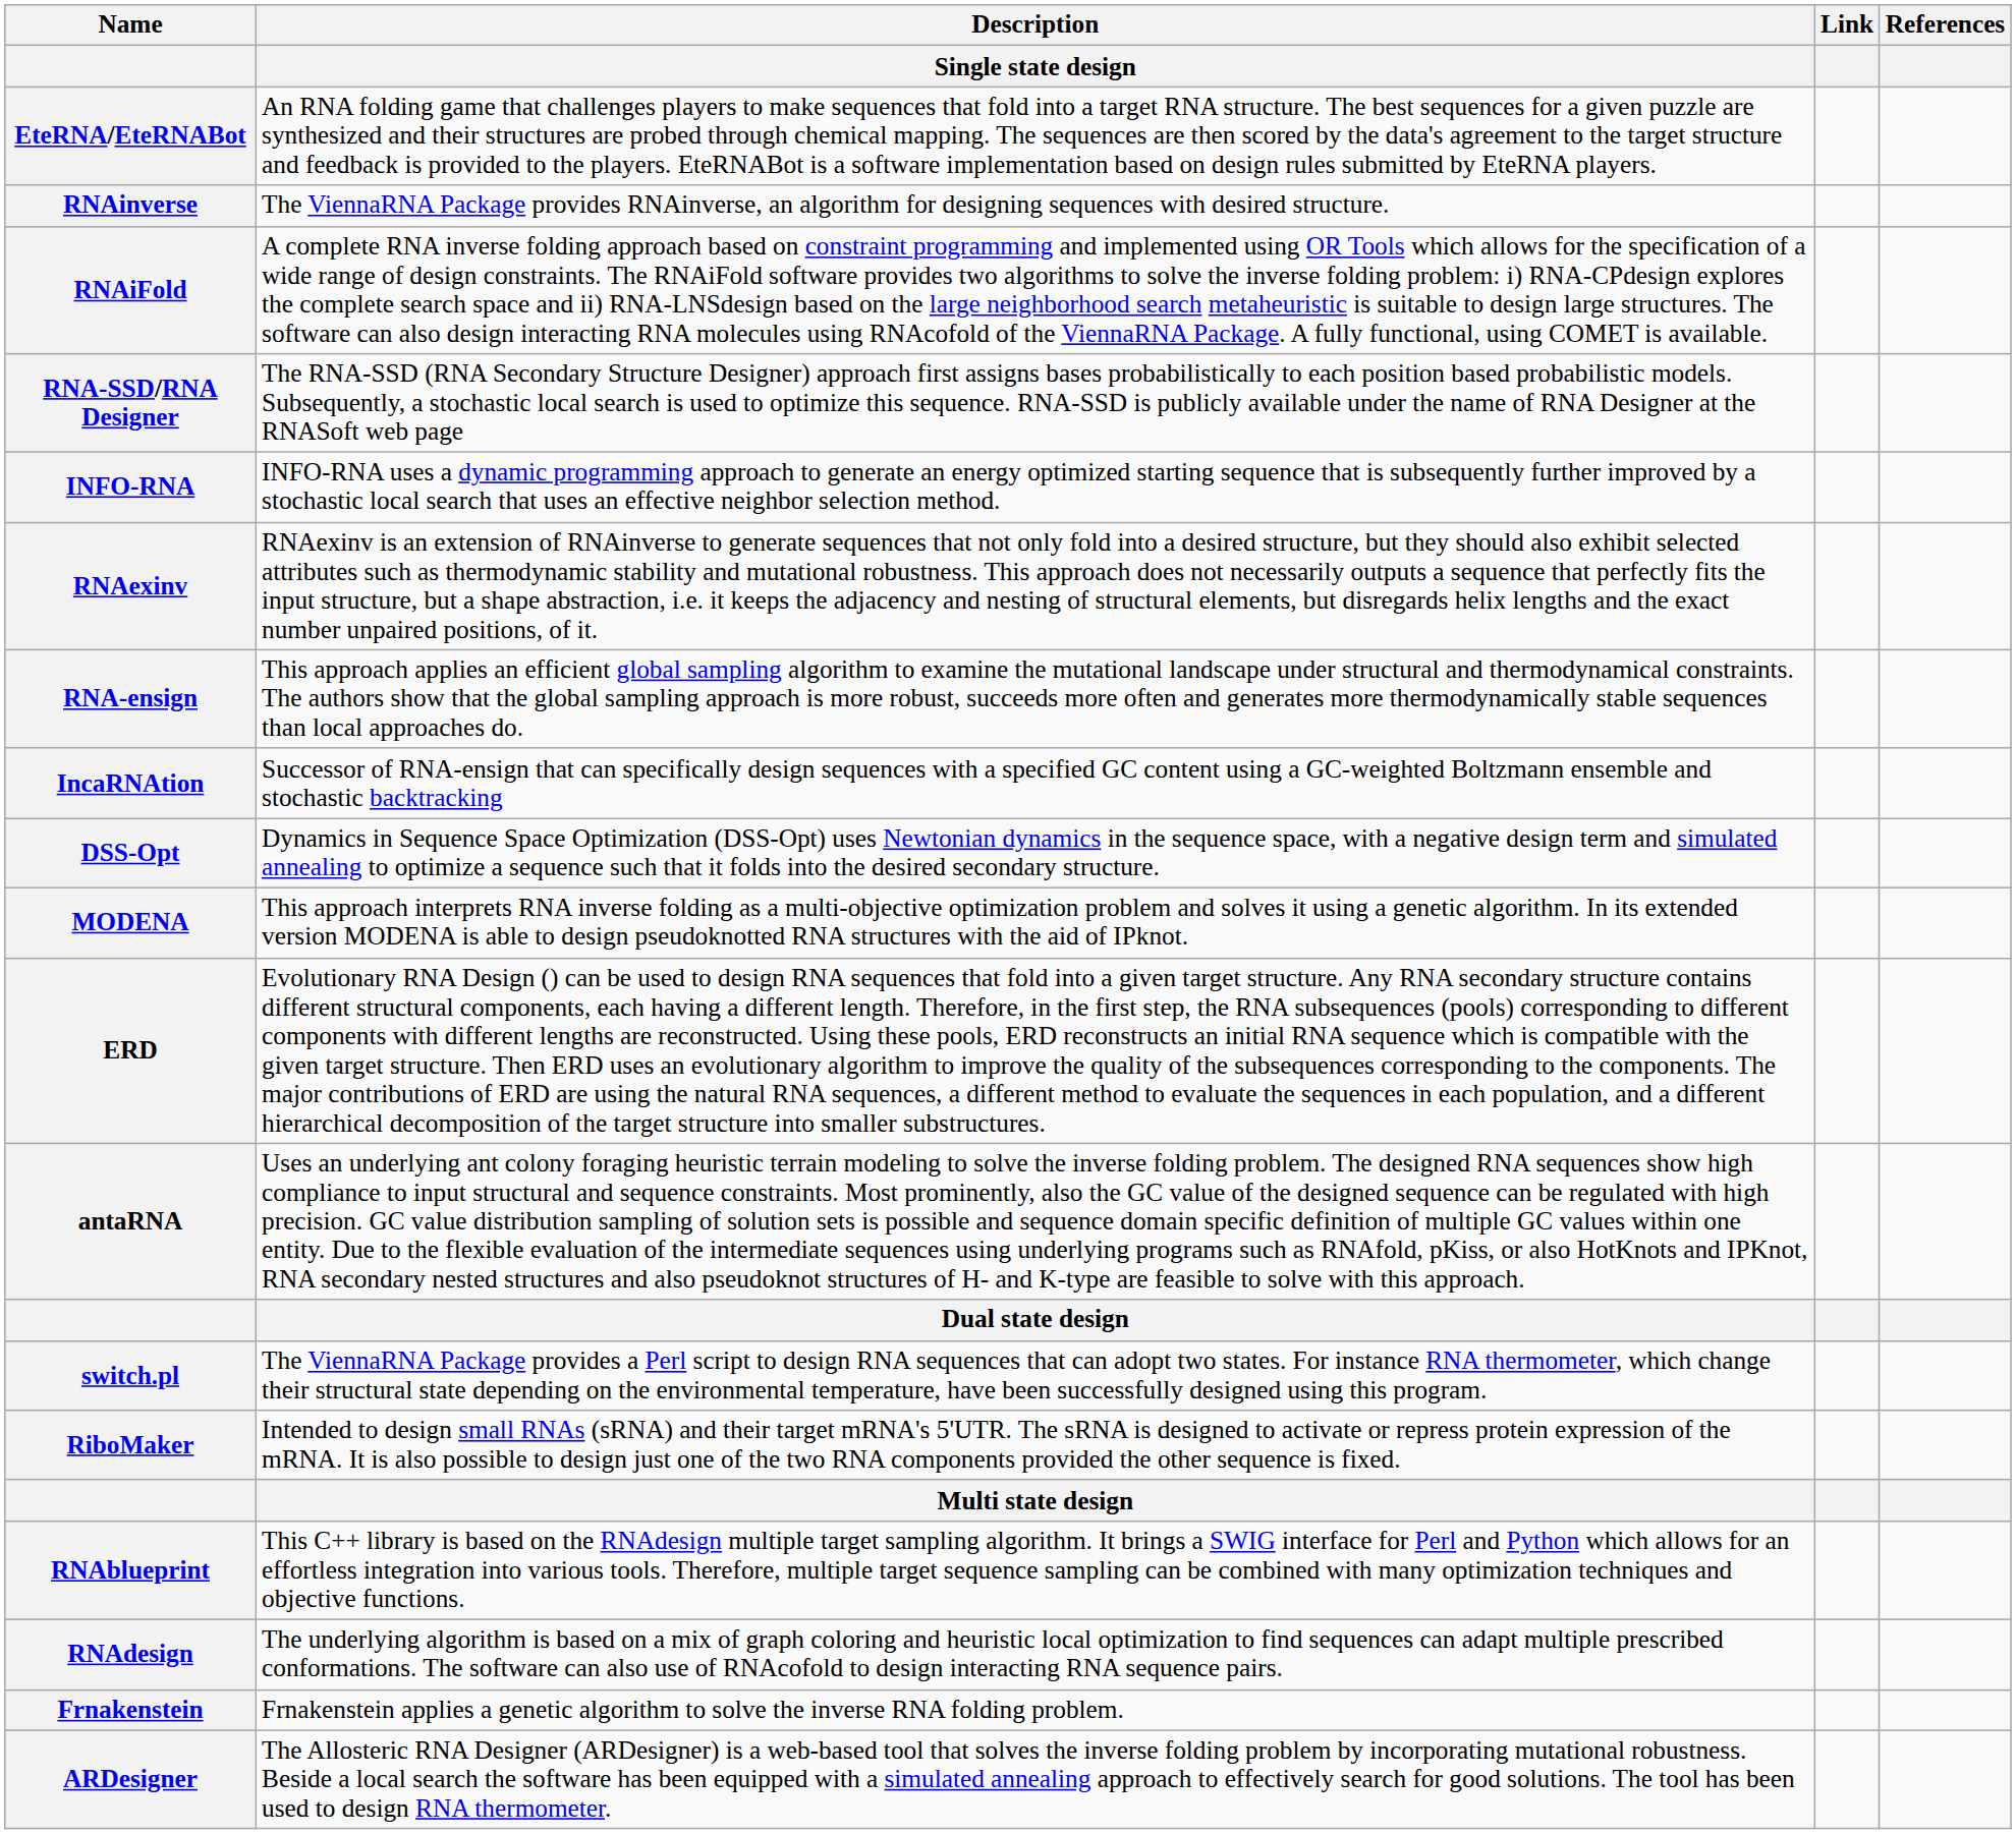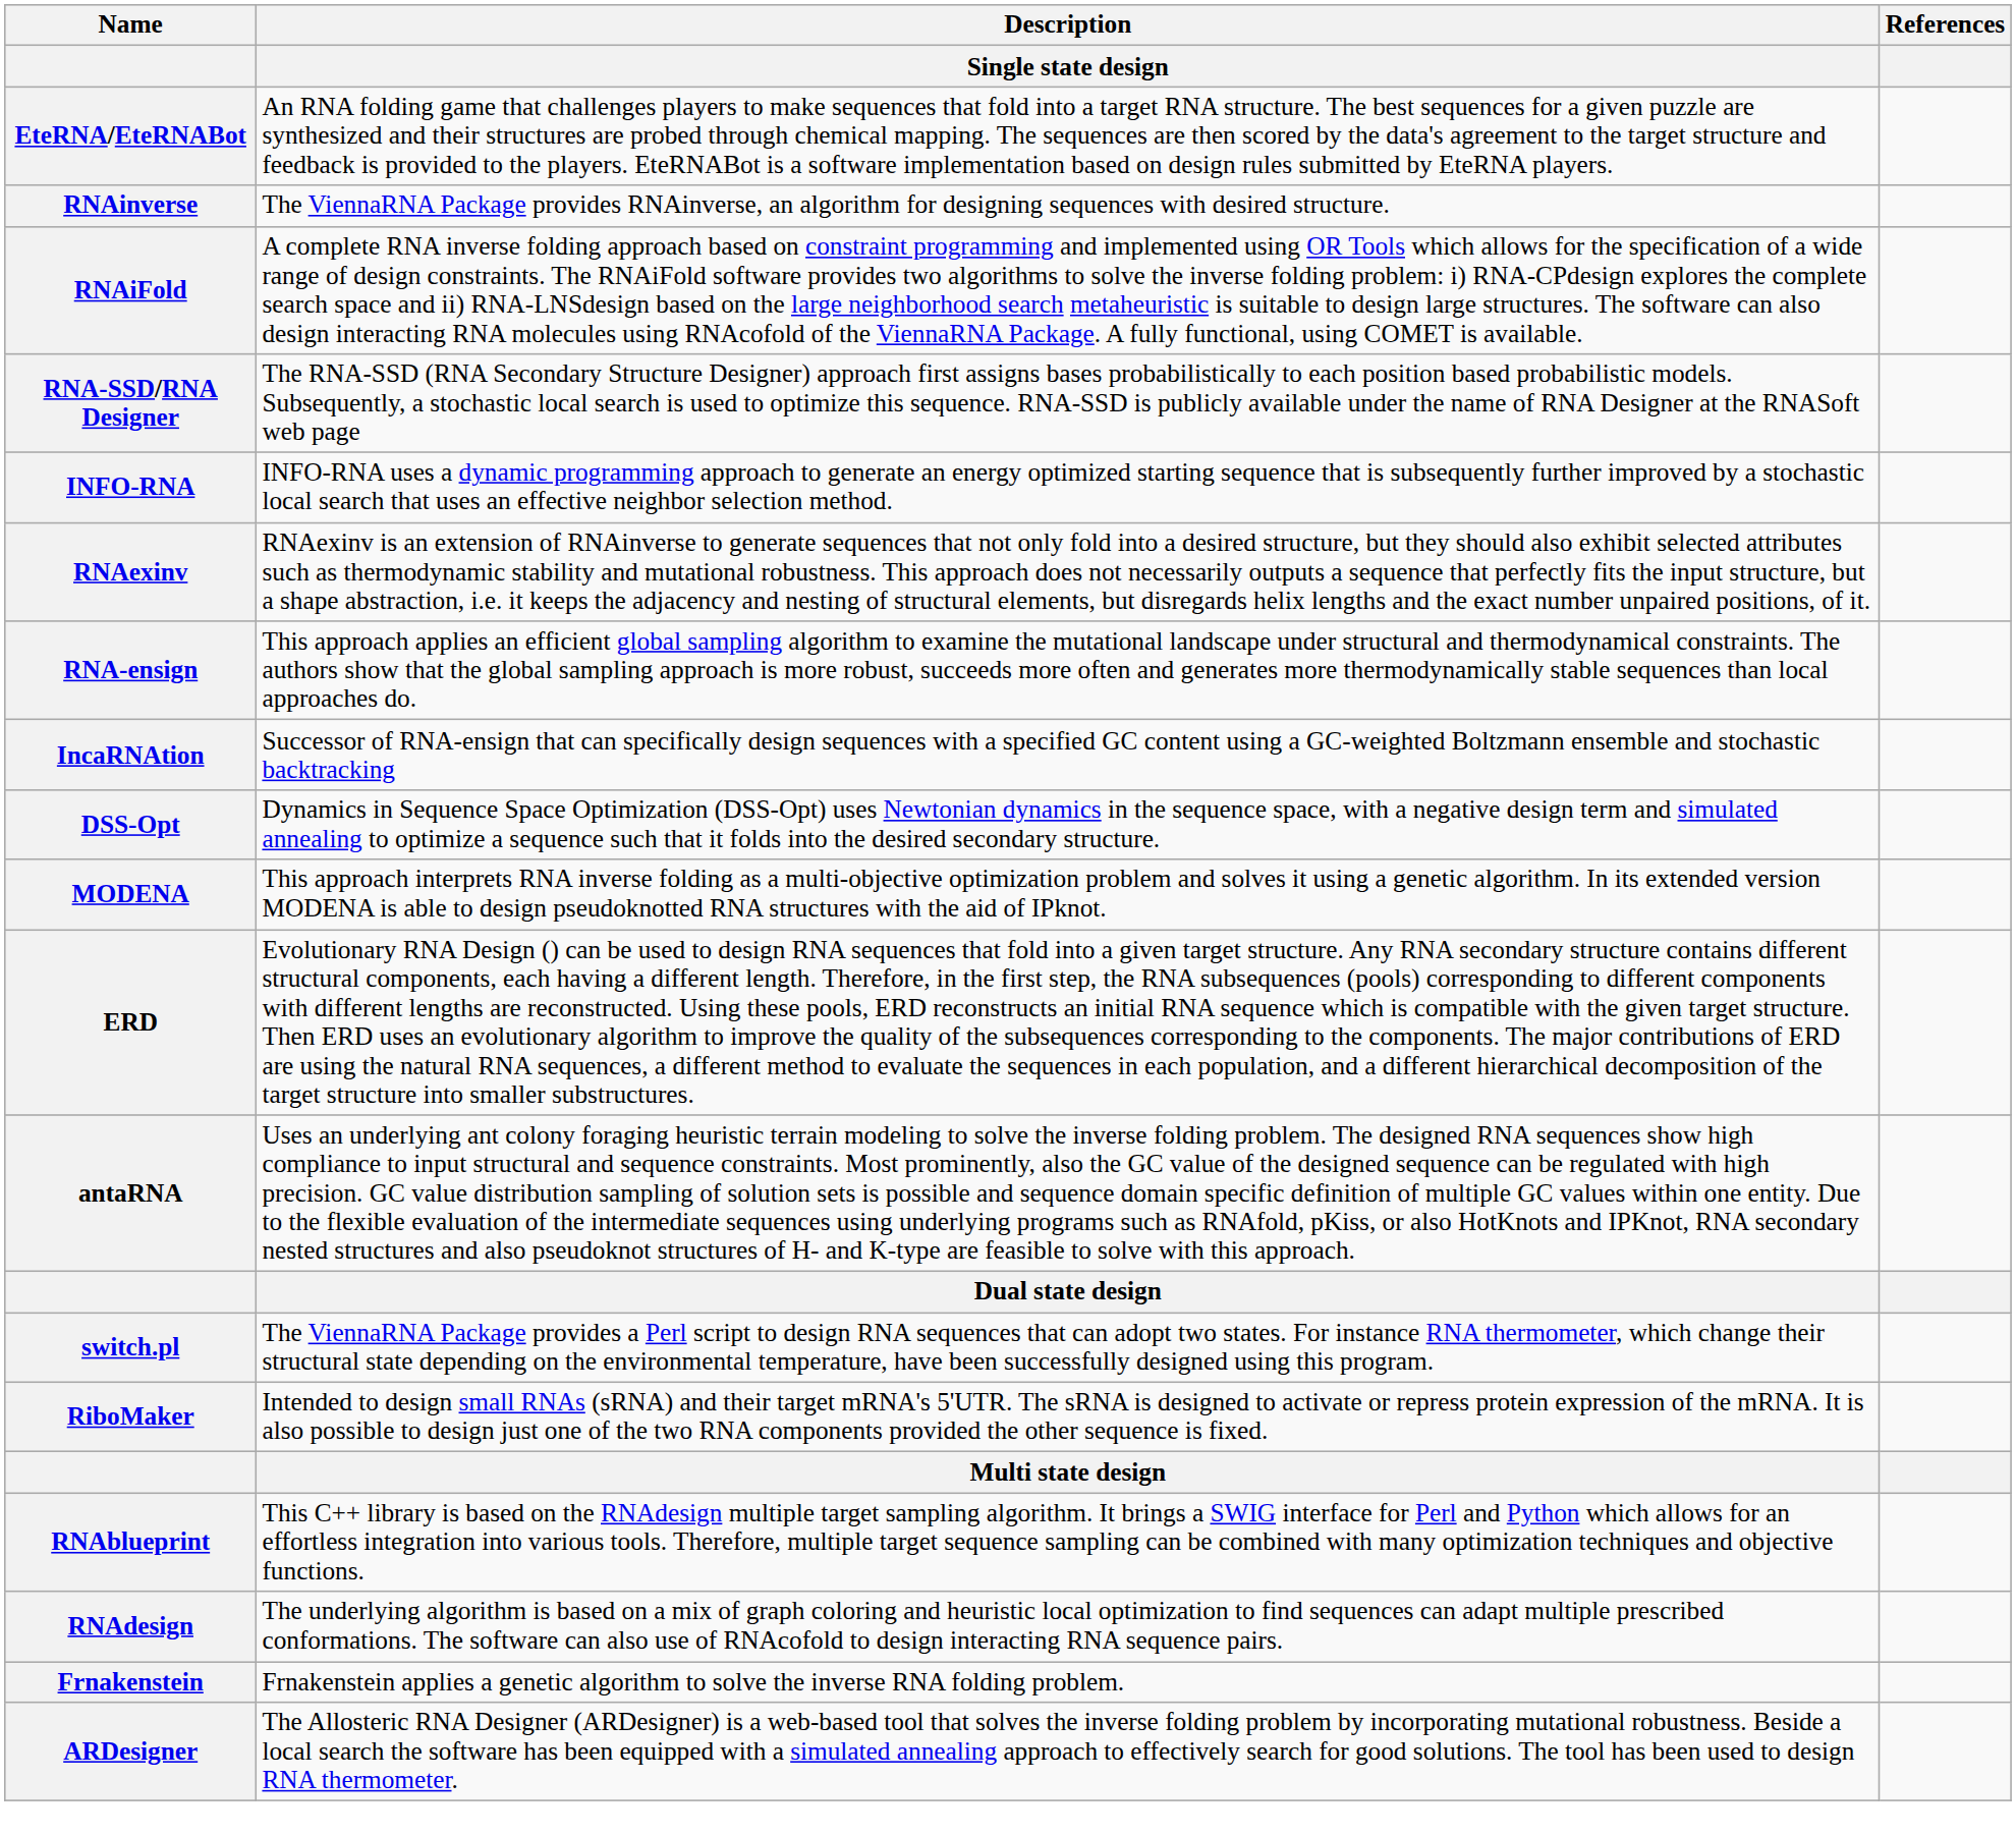- column: Link
